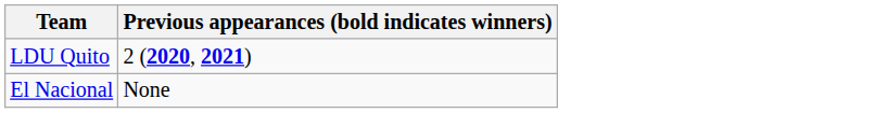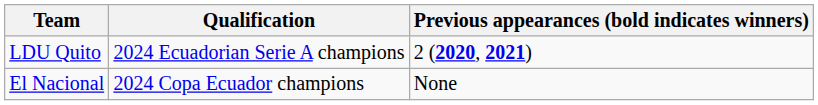+ column: Qualification | 2024 Ecuadorian Serie A champions | 2024 Copa Ecuador champions
